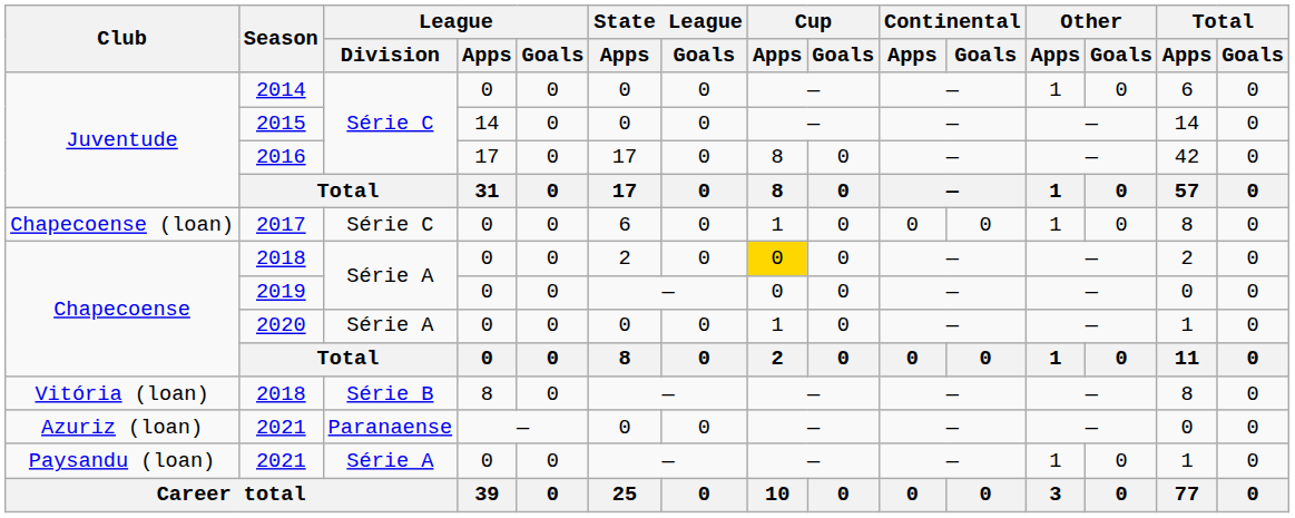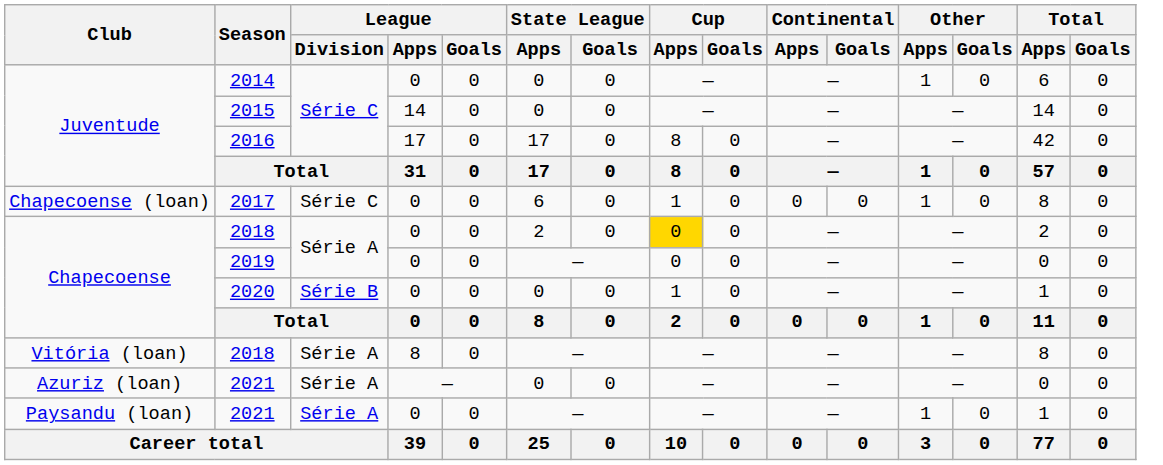2020 | League / Division: Série A -> Série B
Vitória (loan) / 2018 | League / Division: Série B -> Série A
Azuriz (loan) / 2021 | League / Division: Paranaense -> Série A
